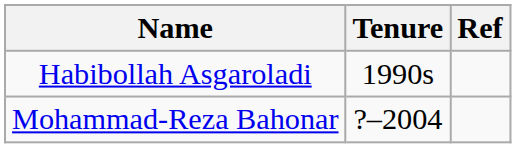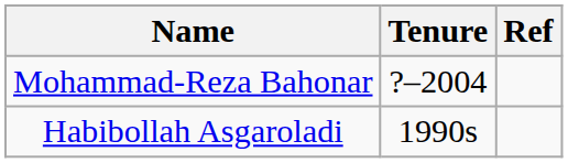rows swapped: Habibollah Asgaroladi <-> Mohammad-Reza Bahonar
